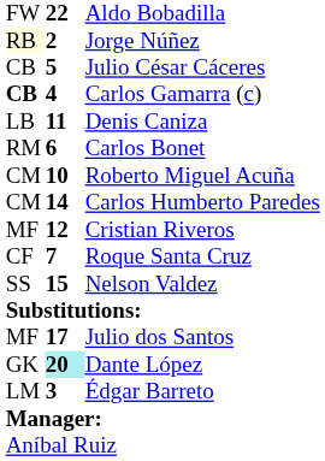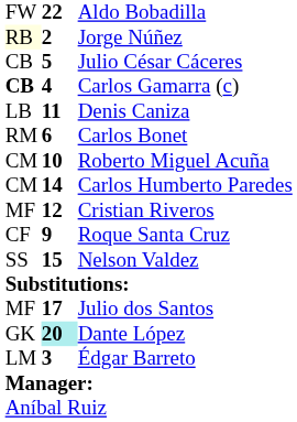Roque Santa Cruz | column 2: 7 -> 9
